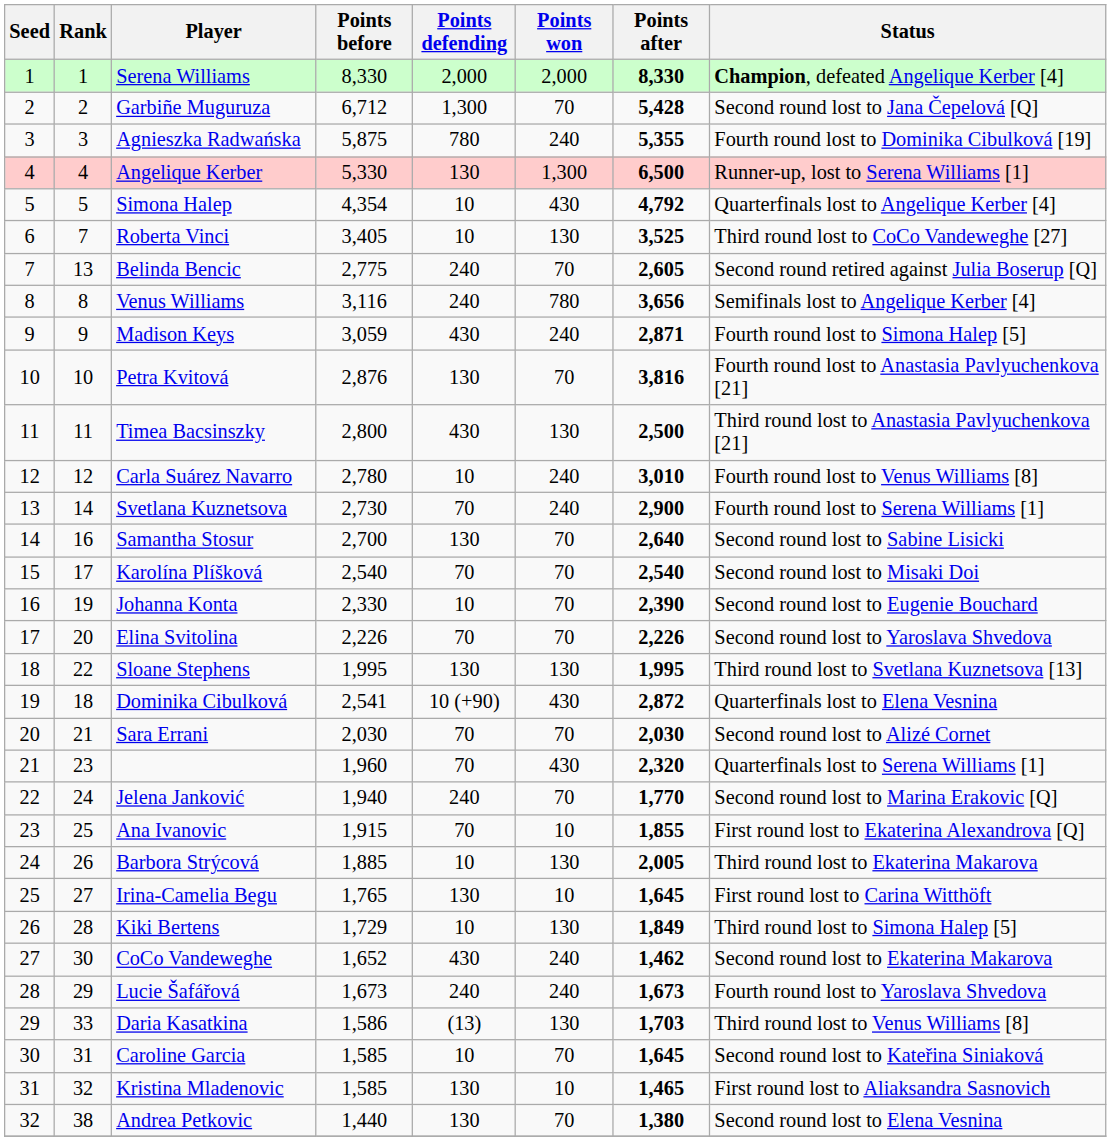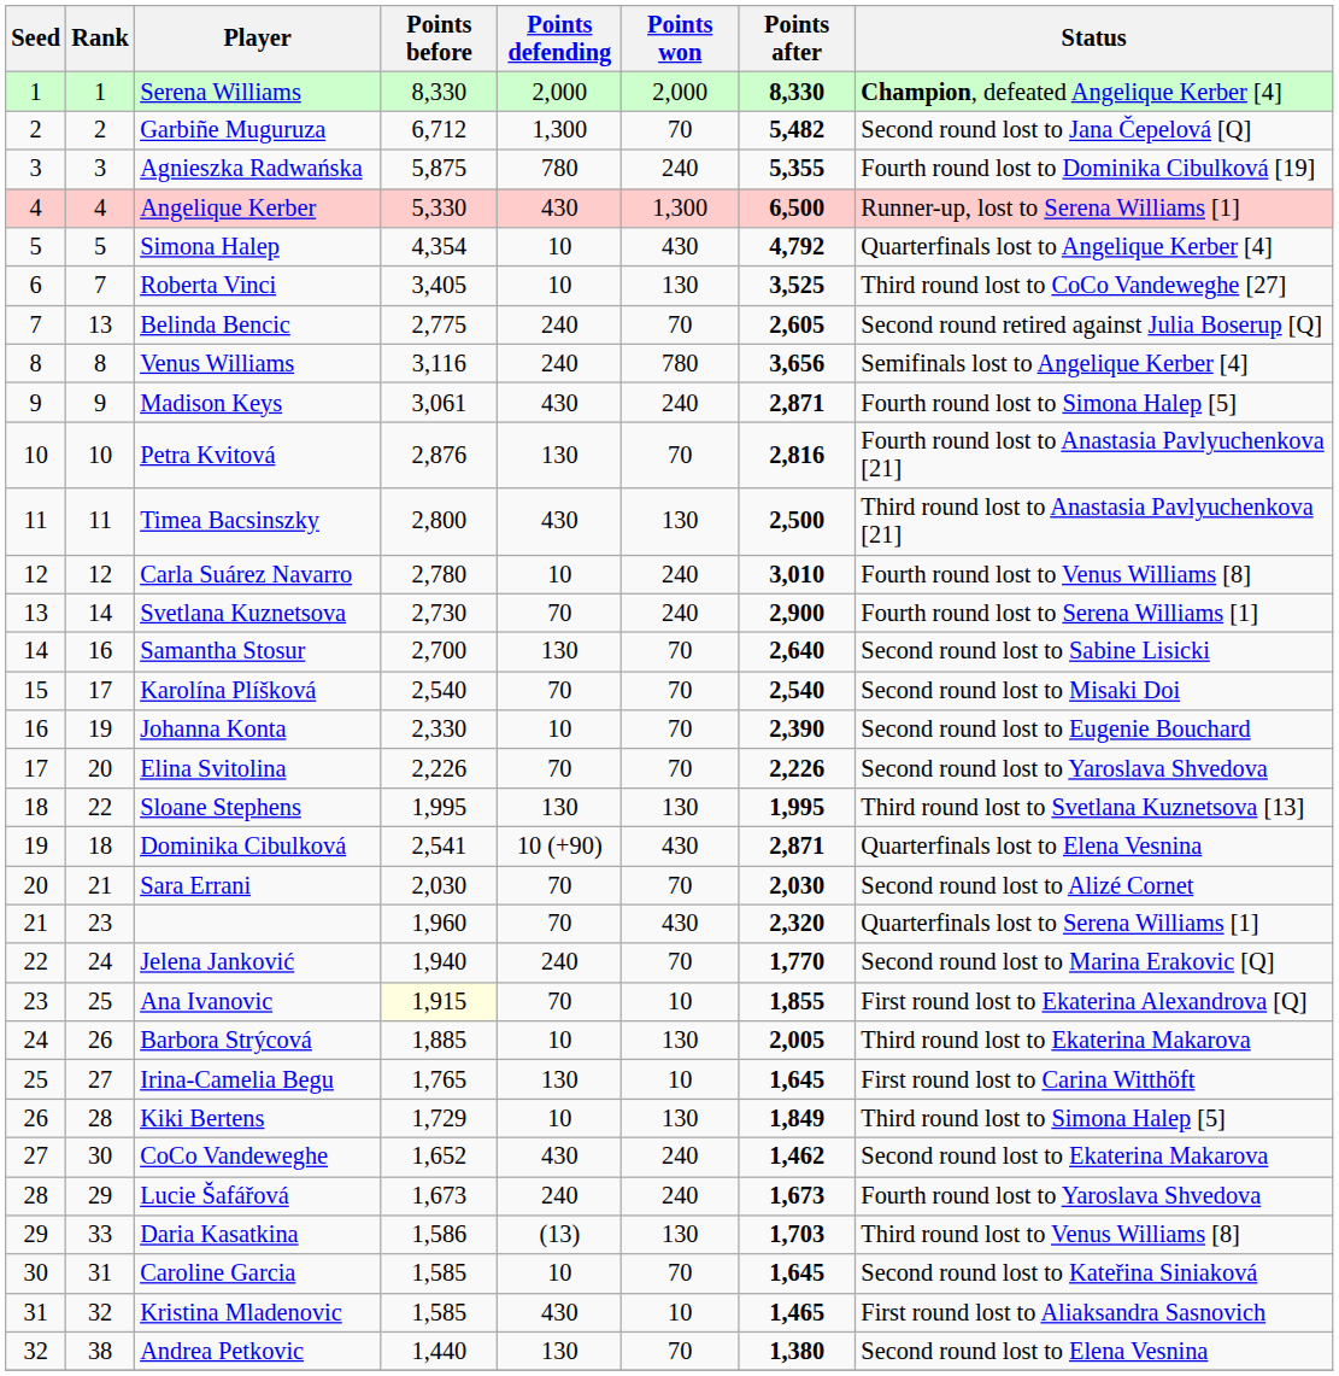Garbiñe Muguruza | Points after: 5,428 -> 5,482
Angelique Kerber | Points defending: 130 -> 430
Madison Keys | Points before: 3,059 -> 3,061
Petra Kvitová | Points after: 3,816 -> 2,816
Dominika Cibulková | Points after: 2,872 -> 2,871
Ana Ivanovic | Points before: no background -> lightyellow background
Kristina Mladenovic | Points defending: 130 -> 430
